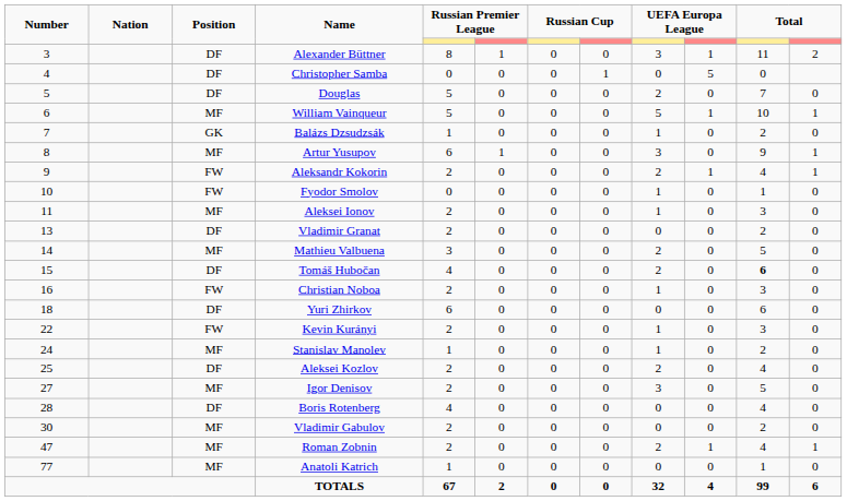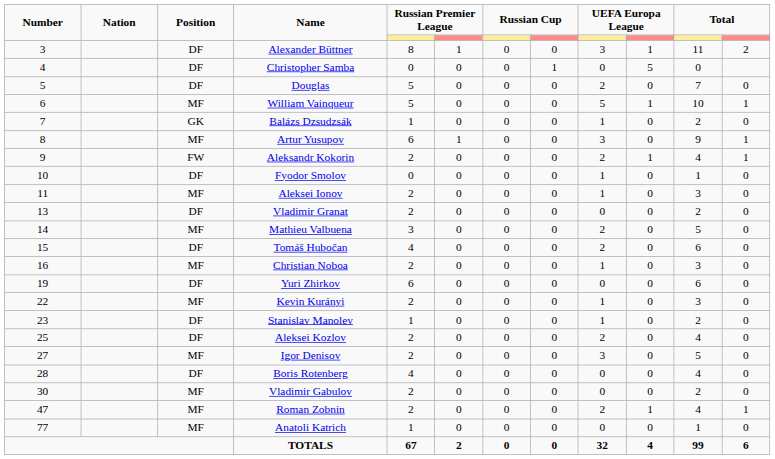Fyodor Smolov | Position: FW -> DF
Tomáš Hubočan | column 11: bold -> normal
Christian Noboa | Position: FW -> MF
Yuri Zhirkov | Number: 18 -> 19
Kevin Kurányi | Position: FW -> MF
Stanislav Manolev | Number: 24 -> 23
Stanislav Manolev | Position: MF -> DF
